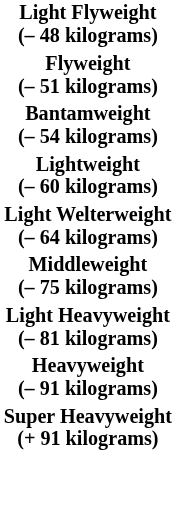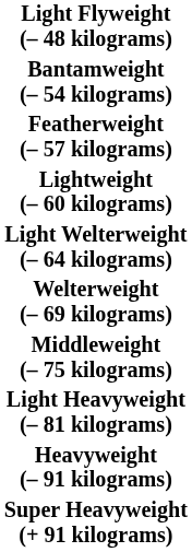- row: Flyweight (– 51 kilograms)
+ row: Featherweight (– 57 kilograms)
+ row: Welterweight (– 69 kilograms)
